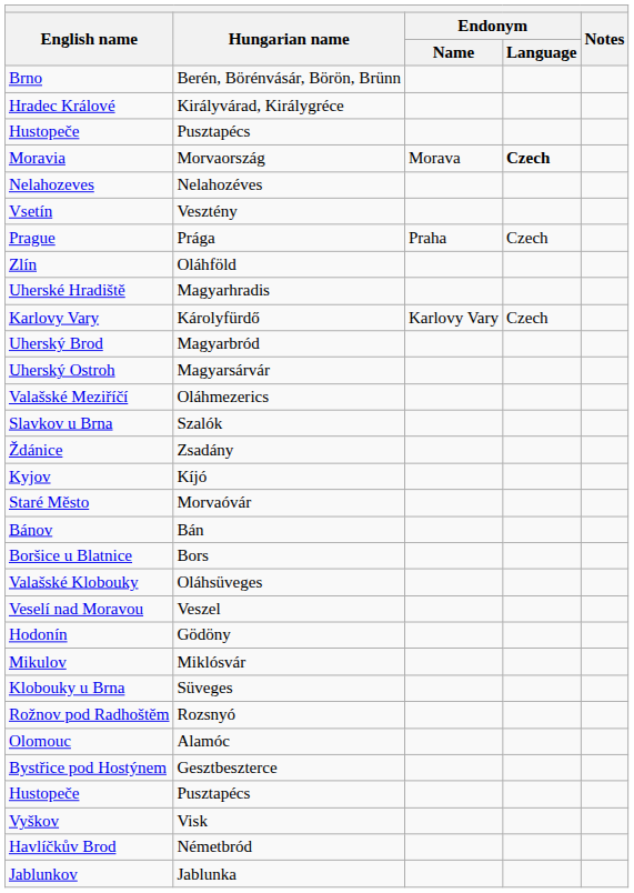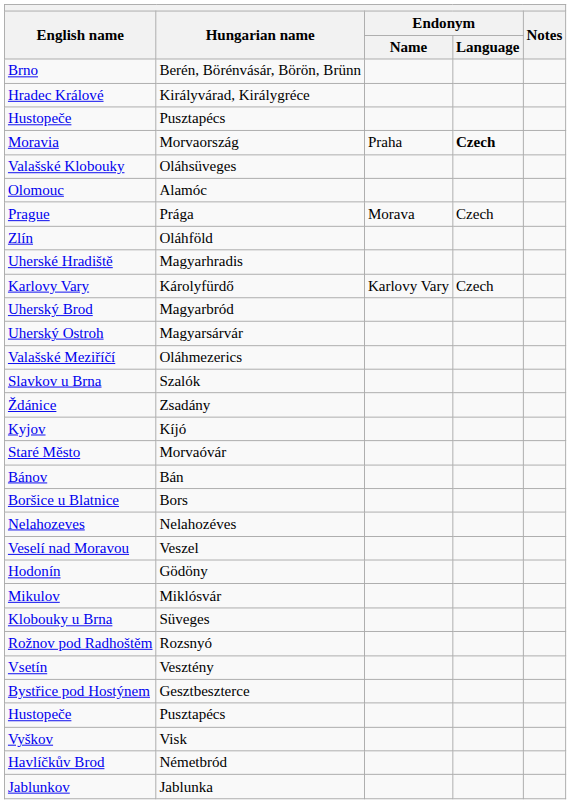Moravia | Endonym / Name: Morava -> Praha
rows swapped: Nelahozeves <-> Valašské Klobouky
rows swapped: Olomouc <-> Vsetín
Prague | Endonym / Name: Praha -> Morava
